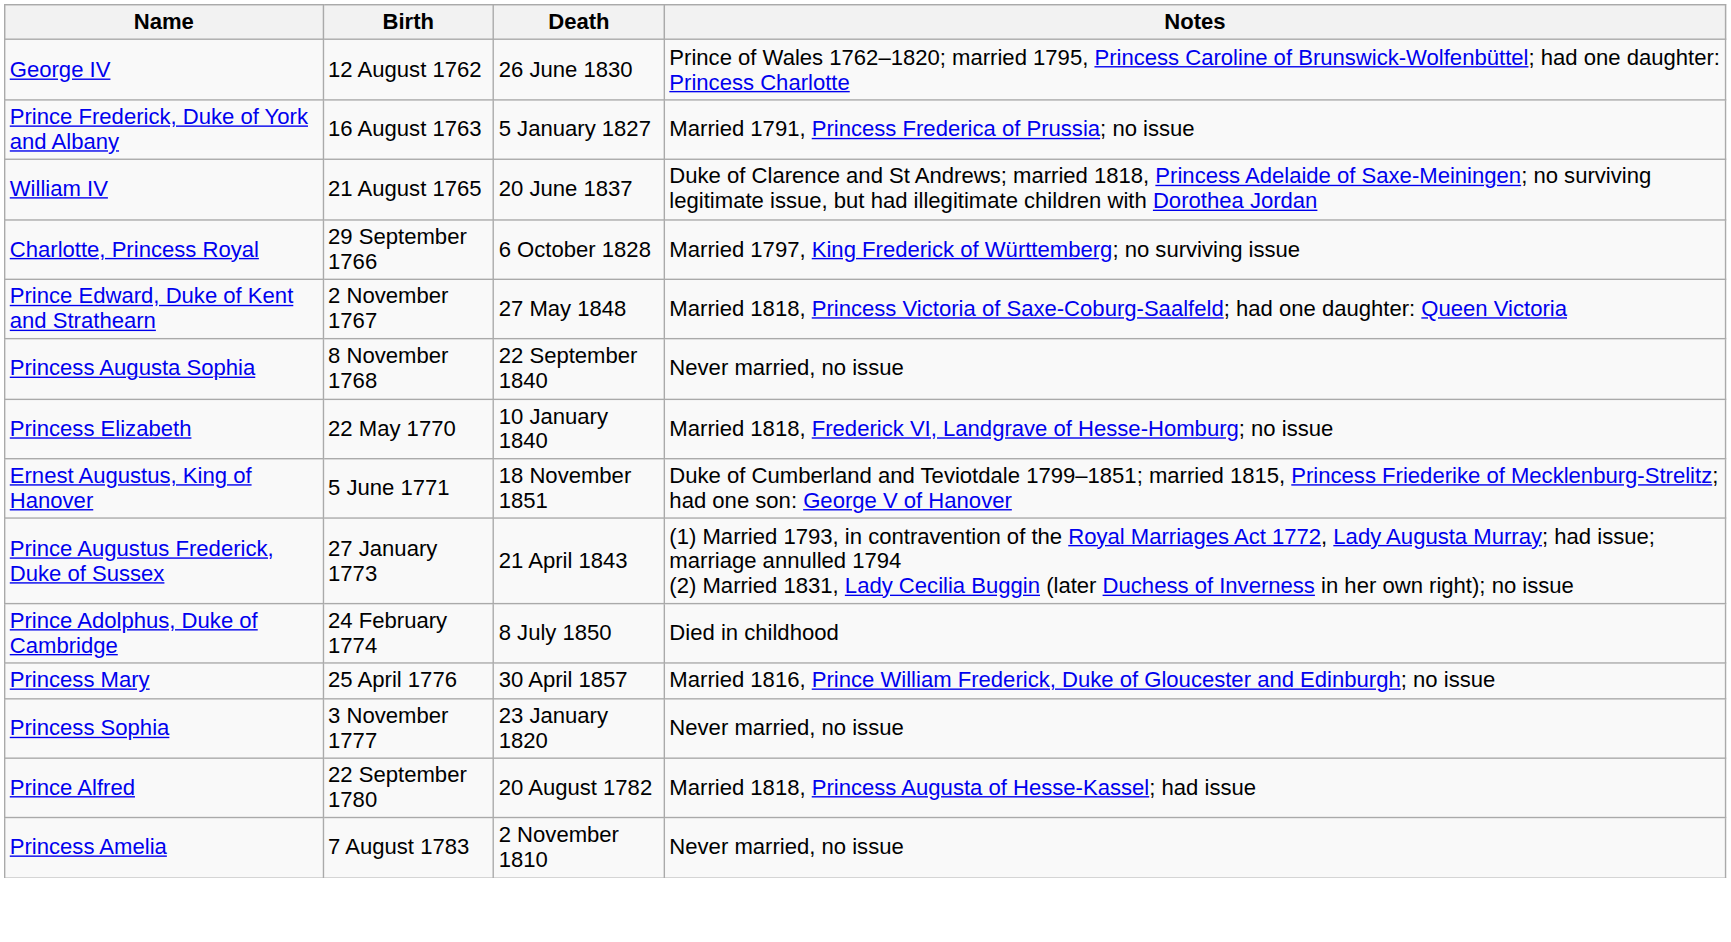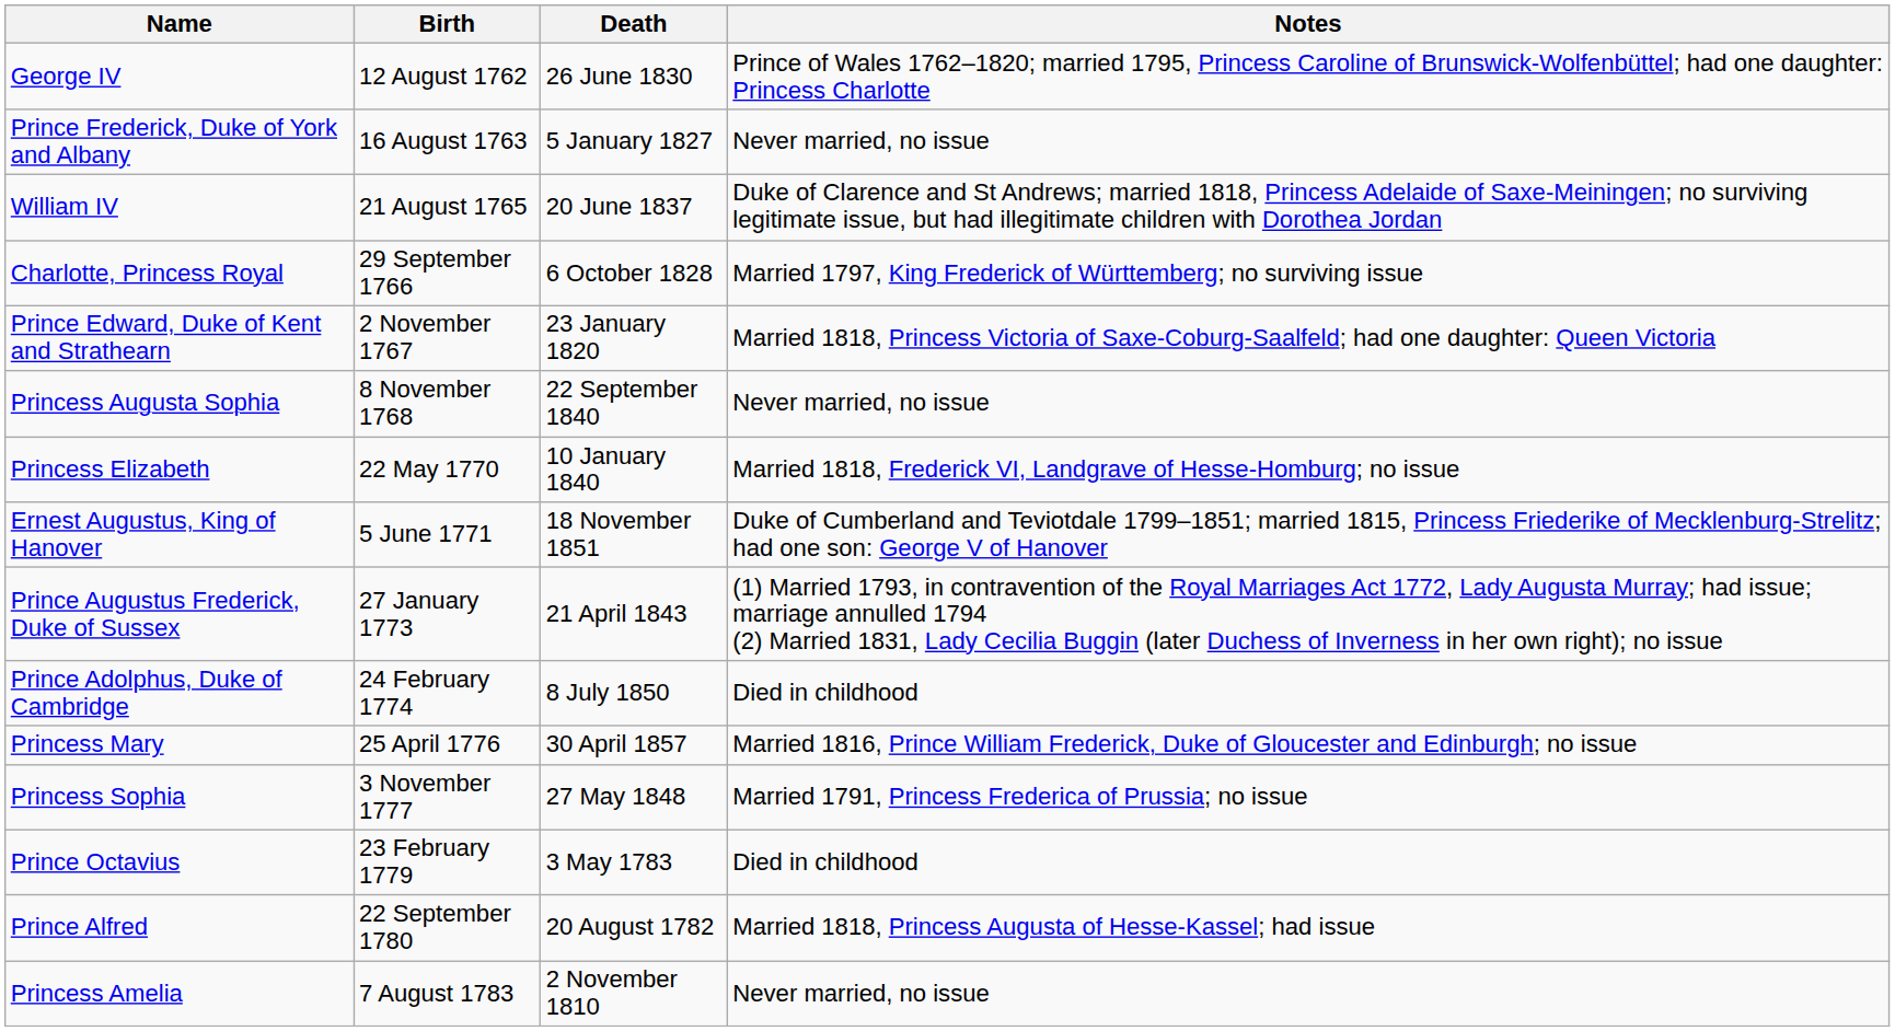Prince Frederick, Duke of York and Albany | Notes: Married 1791, Princess Frederica of Prussia; no issue -> Never married, no issue
Prince Edward, Duke of Kent and Strathearn | Death: 27 May 1848 -> 23 January 1820
Princess Sophia | Death: 23 January 1820 -> 27 May 1848
Princess Sophia | Notes: Never married, no issue -> Married 1791, Princess Frederica of Prussia; no issue
+ row: Prince Octavius | 23 February 1779 | 3 May 1783 | Died in childhood
